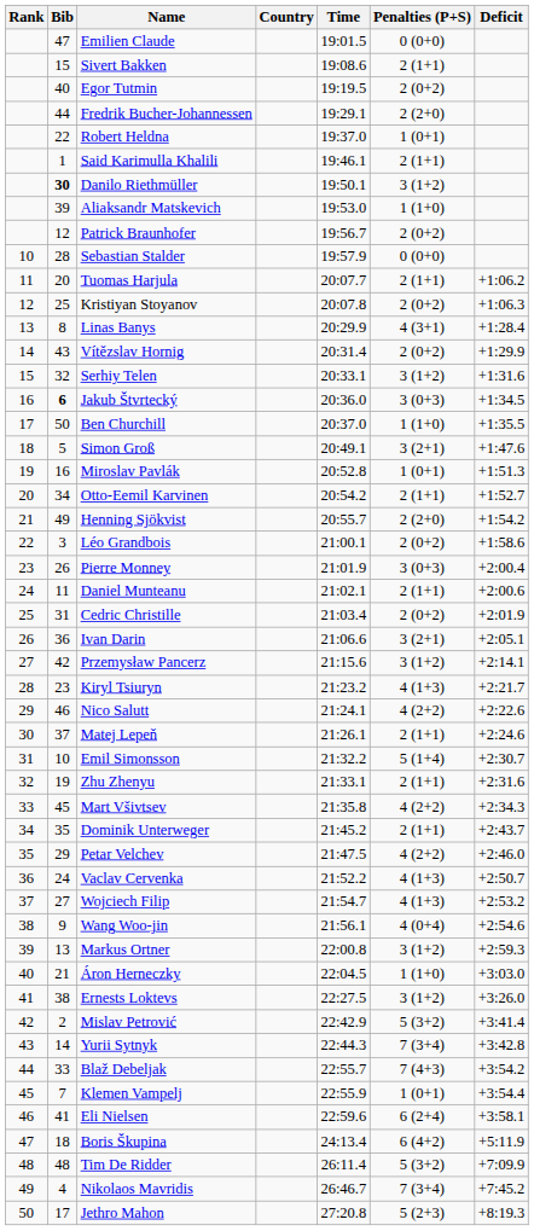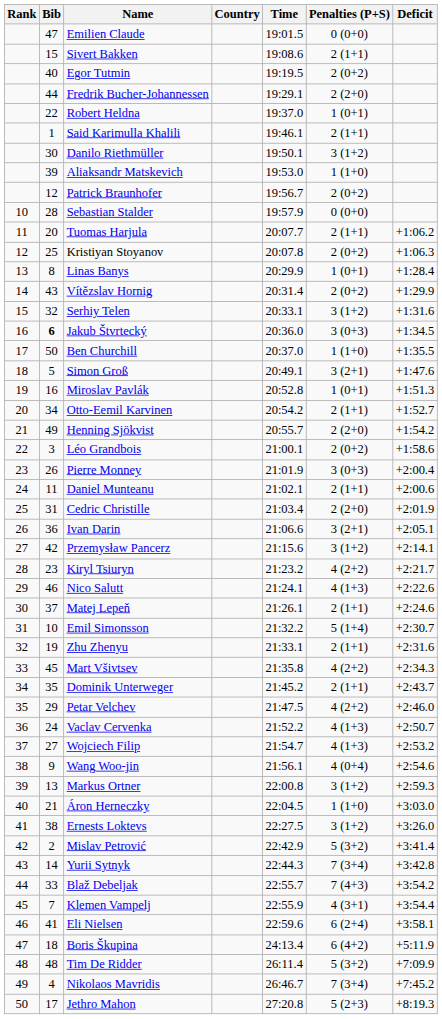Danilo Riethmüller | Bib: bold -> normal
Linas Banys | Penalties (P+S): 4 (3+1) -> 1 (0+1)
Cedric Christille | Penalties (P+S): 2 (0+2) -> 2 (2+0)
Kiryl Tsiuryn | Penalties (P+S): 4 (1+3) -> 4 (2+2)
Nico Salutt | Penalties (P+S): 4 (2+2) -> 4 (1+3)
Klemen Vampelj | Penalties (P+S): 1 (0+1) -> 4 (3+1)
